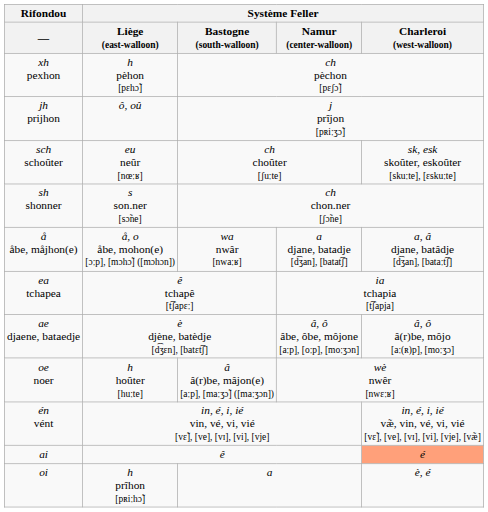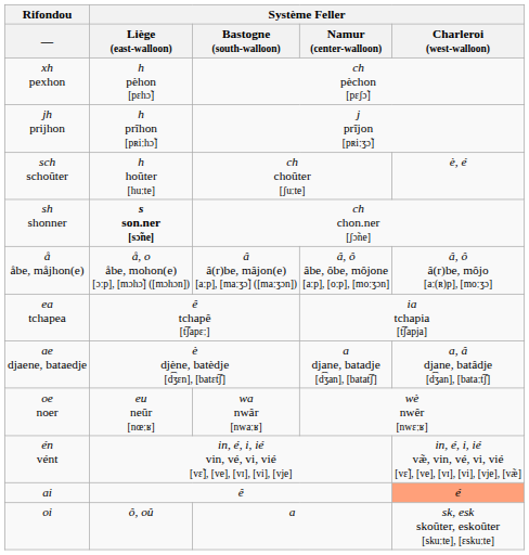jh prijhon | Système Feller / Liège (east-walloon): ô, oû -> h prîhon [pʀiːhɔ̃]
sch schoûter | Système Feller / Liège (east-walloon): eu neûr [nœːʁ] -> h hoûter [huːte]
sch schoûter | Système Feller / Charleroi (west-walloon): sk, esk skoûter, eskoûter [skuːte], [ɛskuːte] -> è, é
sh shonner | Système Feller / Liège (east-walloon): normal -> bold
å åbe, måjhon(e) | Système Feller / Bastogne (south-walloon): wa nwâr [nwaːʁ] -> â â(r)be, mâjon(e) [aːp], [maːʒɔ̃] ([maːʒɔn])
å åbe, måjhon(e) | Système Feller / Namur (center-walloon): a djane, batadje [d͡ʒan], [batat͡ʃ] -> â, ô âbe, ôbe, môjone [aːp], [oːp], [moːʒɔn]
å åbe, måjhon(e) | Système Feller / Charleroi (west-walloon): a, â djane, batâdje [d͡ʒan], [bataːt͡ʃ] -> â, ô â(r)be, môjo [aː(ʀ)p], [moːʒɔ]
ae djaene, bataedje | Système Feller / Namur (center-walloon): â, ô âbe, ôbe, môjone [aːp], [oːp], [moːʒɔn] -> a djane, batadje [d͡ʒan], [batat͡ʃ]
ae djaene, bataedje | Système Feller / Charleroi (west-walloon): â, ô â(r)be, môjo [aː(ʀ)p], [moːʒɔ] -> a, â djane, batâdje [d͡ʒan], [bataːt͡ʃ]
oe noer | Système Feller / Liège (east-walloon): h hoûter [huːte] -> eu neûr [nœːʁ]
oe noer | Système Feller / Bastogne (south-walloon): â â(r)be, mâjon(e) [aːp], [maːʒɔ̃] ([maːʒɔn]) -> wa nwâr [nwaːʁ]
oi | Système Feller / Liège (east-walloon): h prîhon [pʀiːhɔ̃] -> ô, oû
oi | Système Feller / Charleroi (west-walloon): è, é -> sk, esk skoûter, eskoûter [skuːte], [ɛskuːte]
